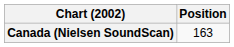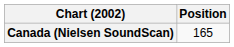Canada (Nielsen SoundScan) | Position: 163 -> 165
